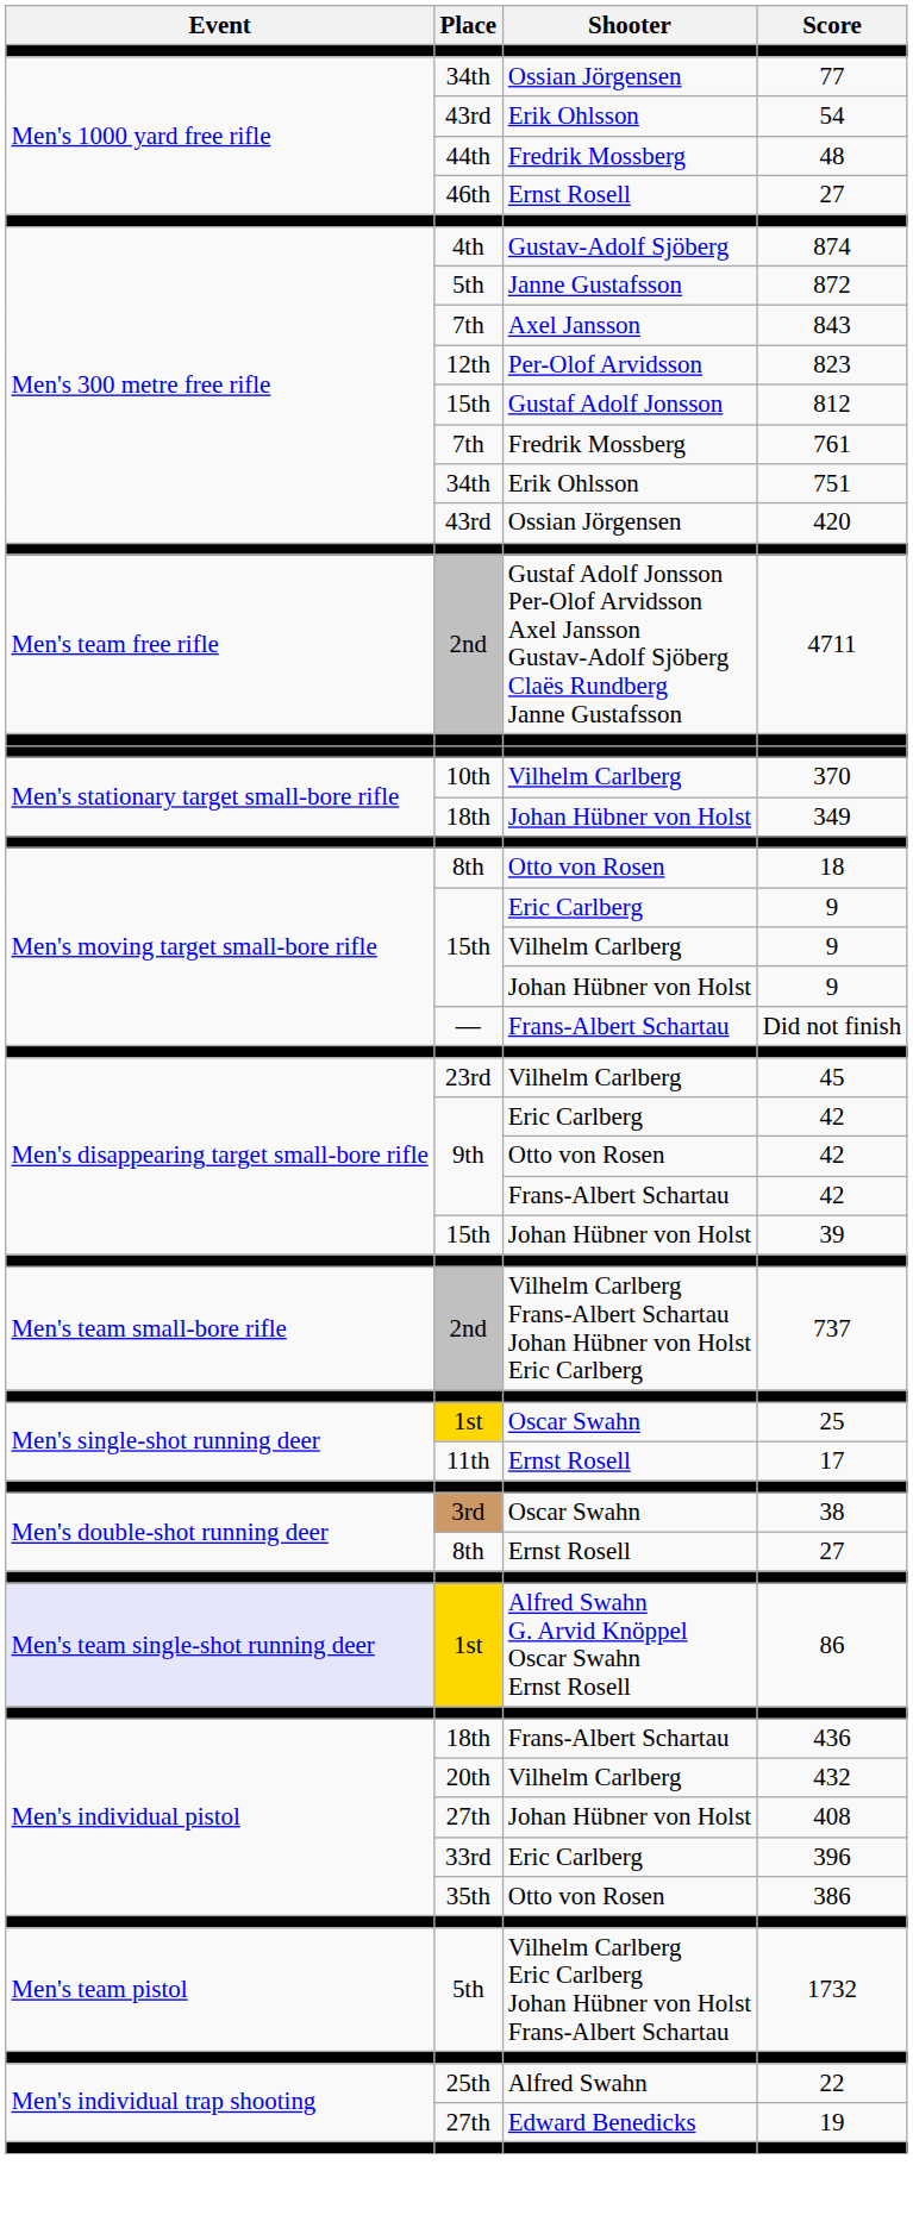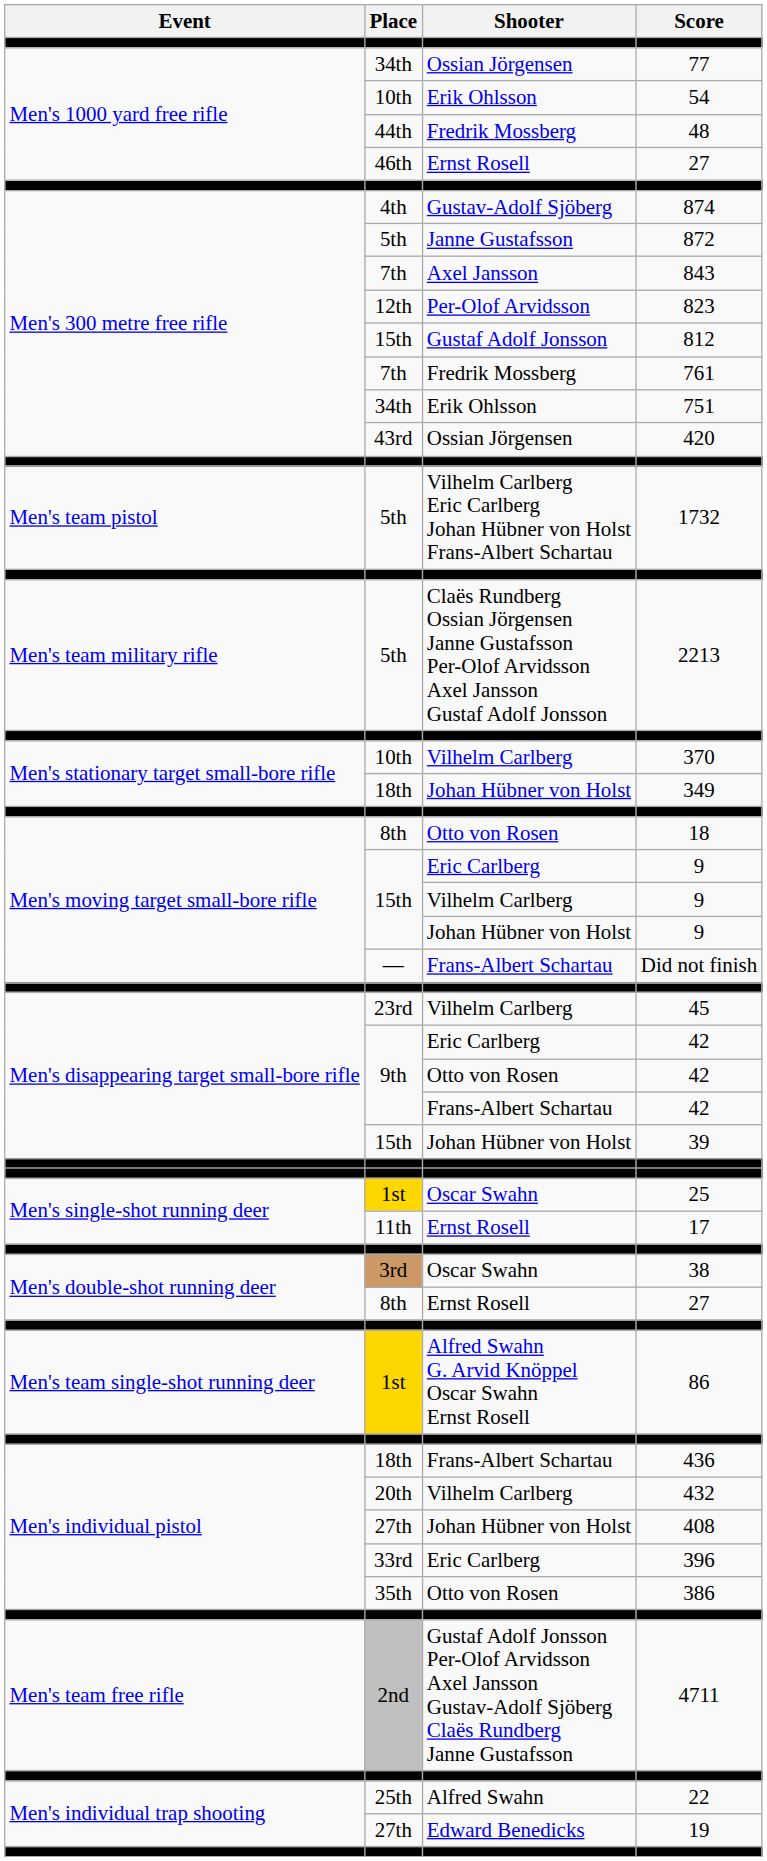54 | Place: 43rd -> 10th
rows swapped: 4711 <-> 1732
+ row: Men's team military rifle | 5th | Claës Rundberg Ossian Jörgensen Janne Gustafsson Per-Olof Arvidsson Axel Jansson Gustaf Adolf Jonsson | 2213
- row: Men's team small-bore rifle | 2nd | Vilhelm Carlberg Frans-Albert Schartau Johan Hübner von Holst Eric Carlberg | 737
86 | Event: lavender background -> no background
